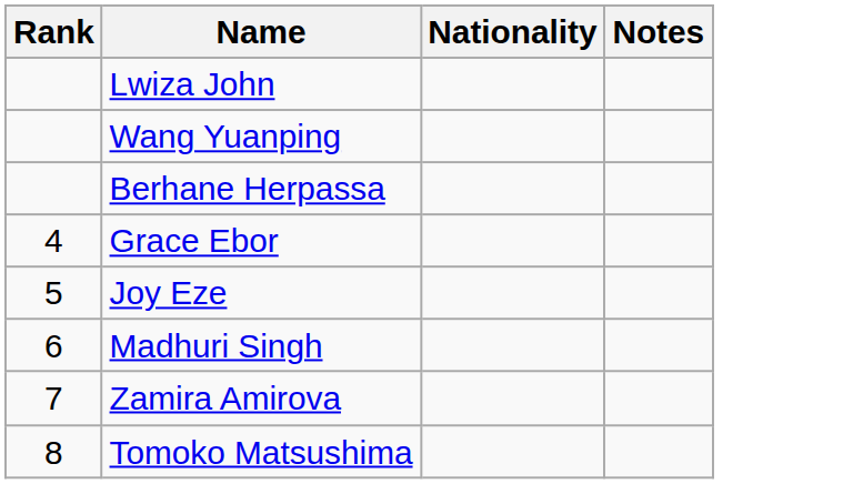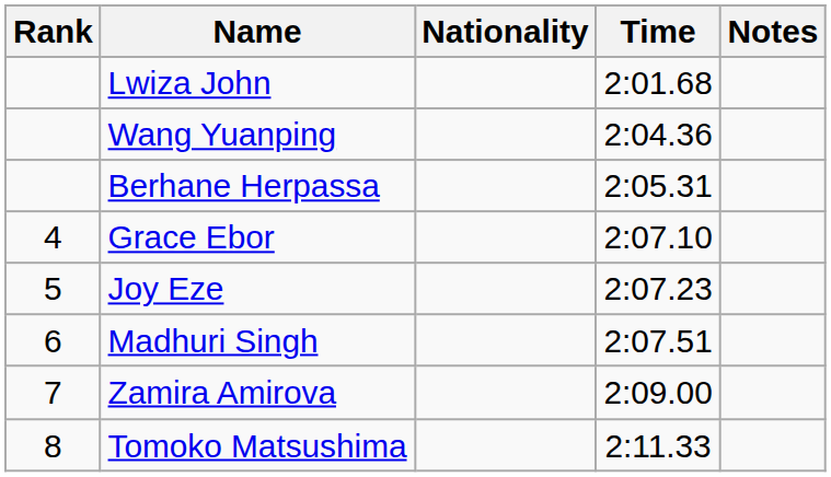+ column: Time | 2:01.68 | 2:04.36 | 2:05.31 | 2:07.10 | 2:07.23 | 2:07.51 | 2:09.00 | 2:11.33
